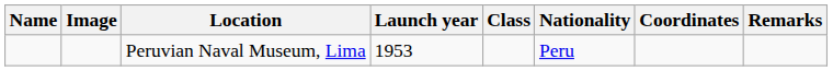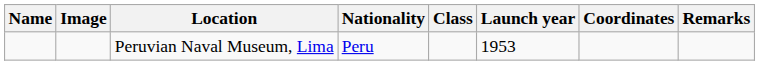columns swapped: Nationality <-> Launch year
